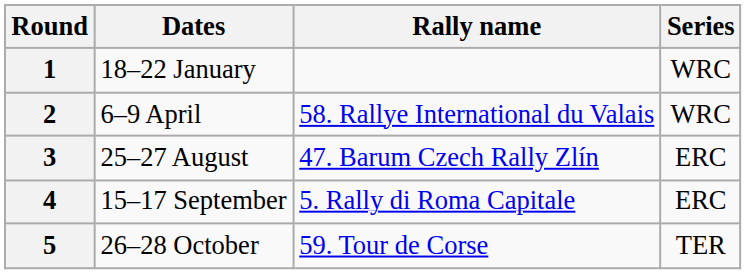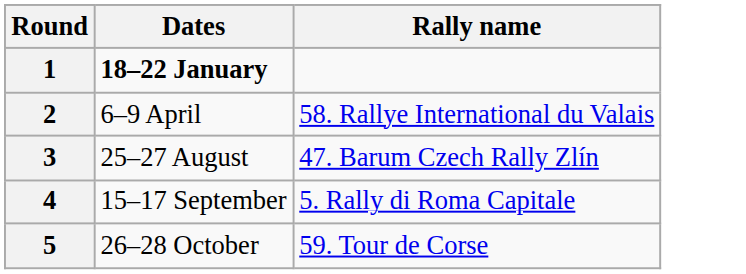- column: Series | WRC | WRC | ERC | ERC | TER
1 | Dates: normal -> bold
